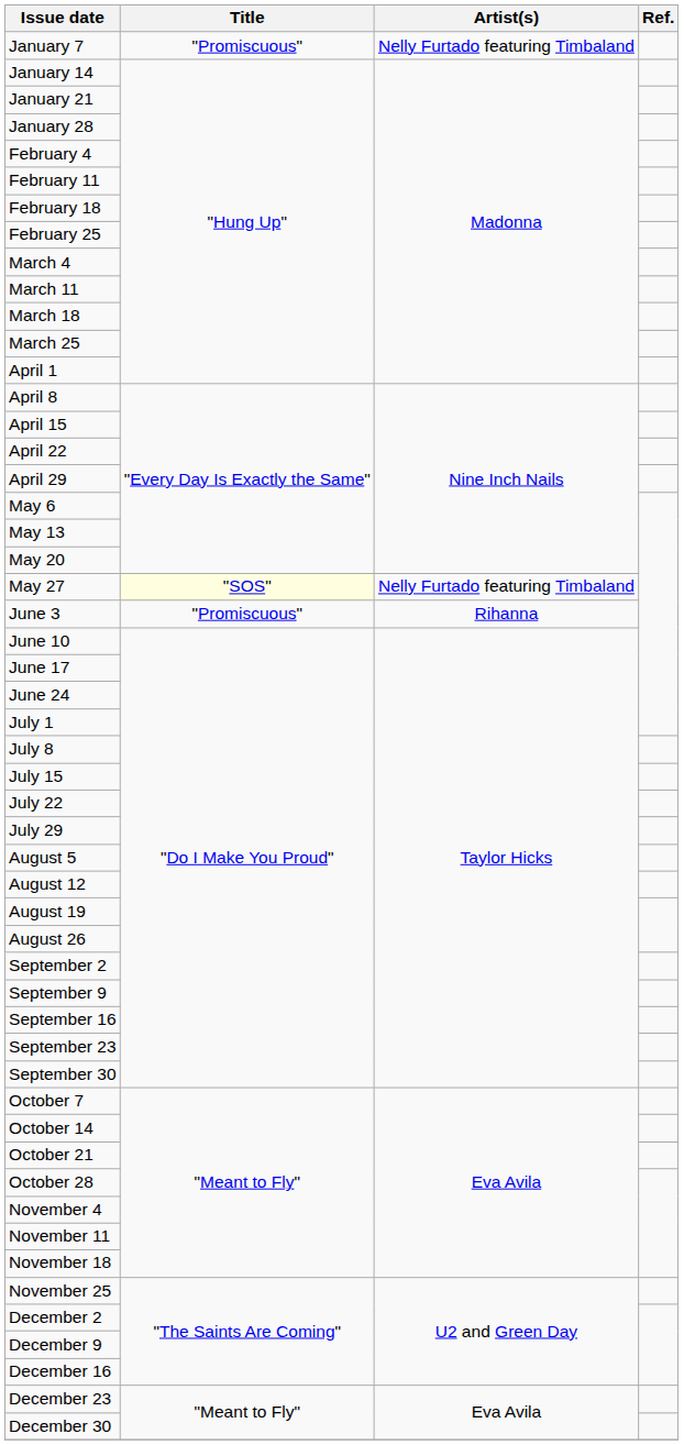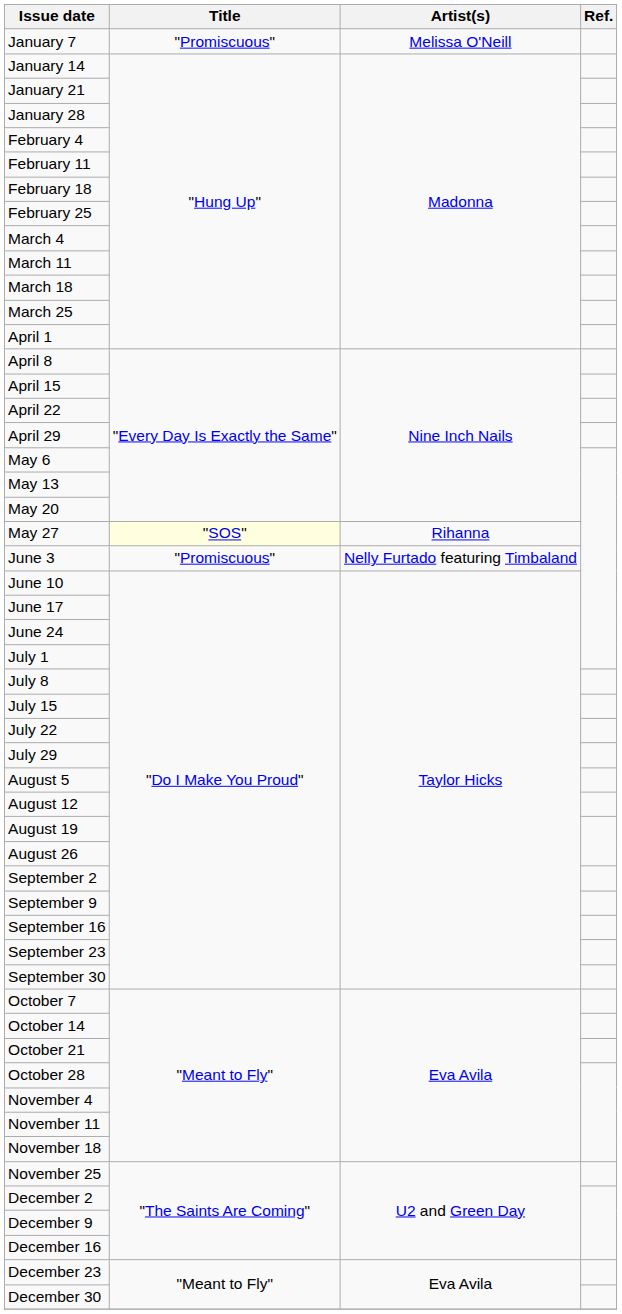January 7 | Artist(s): Nelly Furtado featuring Timbaland -> Melissa O'Neill
May 27 | Artist(s): Nelly Furtado featuring Timbaland -> Rihanna
June 3 | Artist(s): Rihanna -> Nelly Furtado featuring Timbaland
